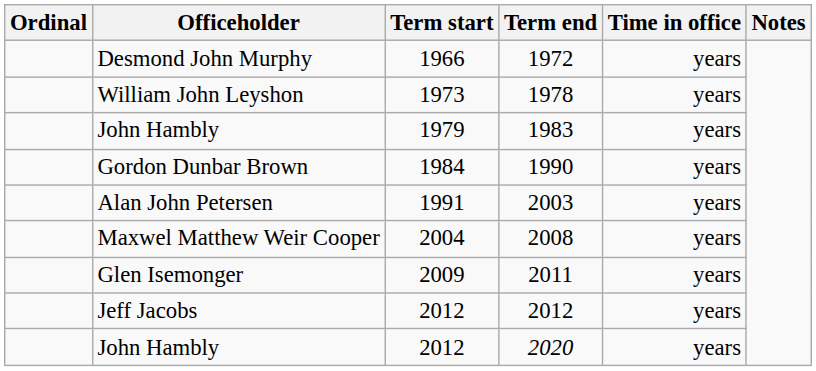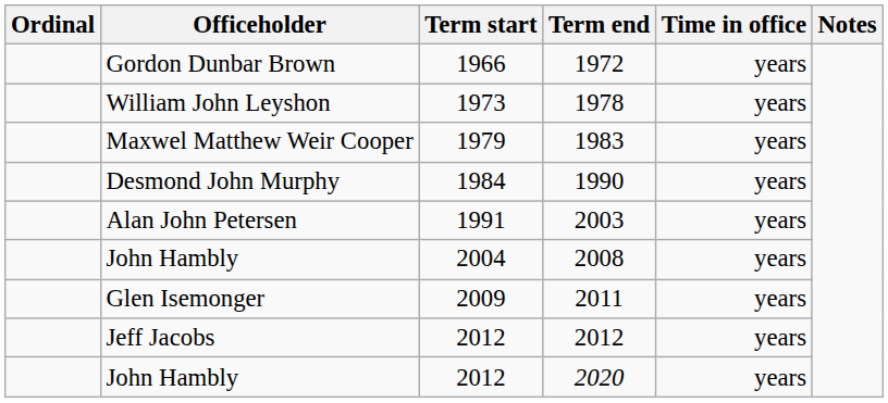1972 | Officeholder: Desmond John Murphy -> Gordon Dunbar Brown
1983 | Officeholder: John Hambly -> Maxwel Matthew Weir Cooper
1990 | Officeholder: Gordon Dunbar Brown -> Desmond John Murphy
2008 | Officeholder: Maxwel Matthew Weir Cooper -> John Hambly
